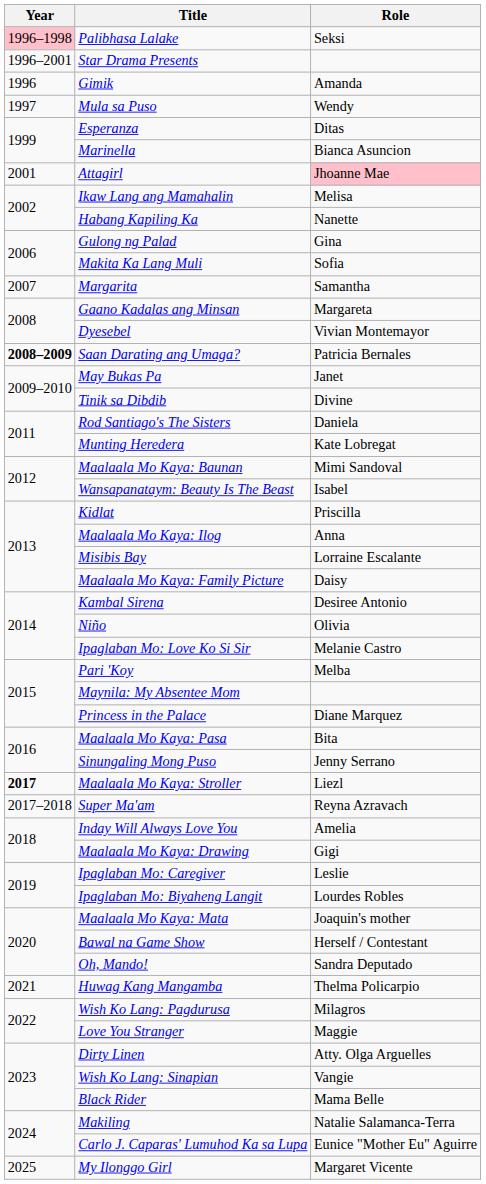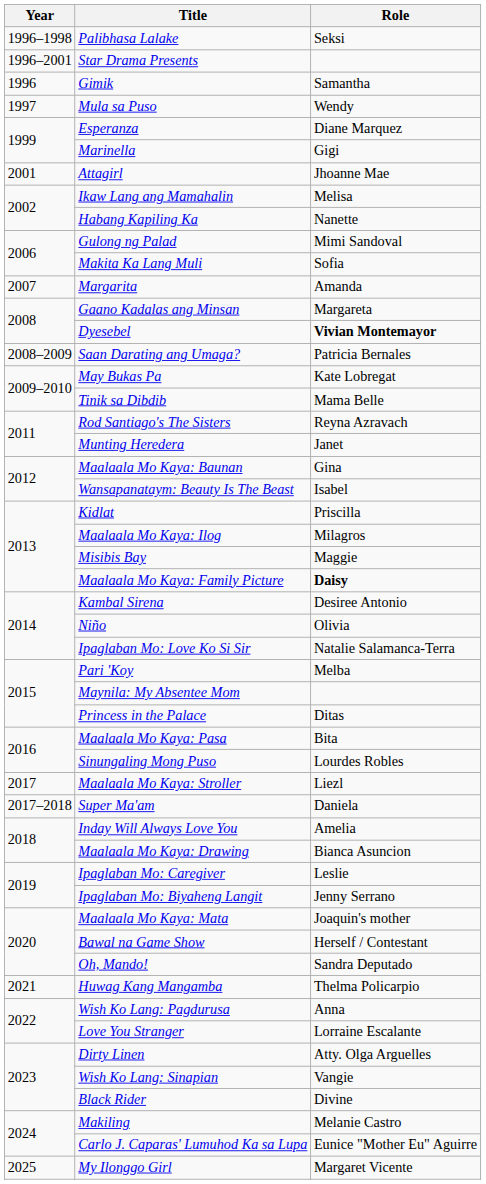Palibhasa Lalake | Year: pink background -> no background
Gimik | Role: Amanda -> Samantha
Esperanza | Role: Ditas -> Diane Marquez
Marinella | Role: Bianca Asuncion -> Gigi
Attagirl | Role: pink background -> no background
Gulong ng Palad | Role: Gina -> Mimi Sandoval
Margarita | Role: Samantha -> Amanda
Dyesebel | Role: normal -> bold
Saan Darating ang Umaga? | Year: bold -> normal
May Bukas Pa | Role: Janet -> Kate Lobregat
Tinik sa Dibdib | Role: Divine -> Mama Belle
Rod Santiago's The Sisters | Role: Daniela -> Reyna Azravach
Munting Heredera | Role: Kate Lobregat -> Janet
Maalaala Mo Kaya: Baunan | Role: Mimi Sandoval -> Gina
Maalaala Mo Kaya: Ilog | Role: Anna -> Milagros
Misibis Bay | Role: Lorraine Escalante -> Maggie
Maalaala Mo Kaya: Family Picture | Role: normal -> bold
Ipaglaban Mo: Love Ko Si Sir | Role: Melanie Castro -> Natalie Salamanca-Terra
Princess in the Palace | Role: Diane Marquez -> Ditas
Sinungaling Mong Puso | Role: Jenny Serrano -> Lourdes Robles
Maalaala Mo Kaya: Stroller | Year: bold -> normal
Super Ma'am | Role: Reyna Azravach -> Daniela
Maalaala Mo Kaya: Drawing | Role: Gigi -> Bianca Asuncion
Ipaglaban Mo: Biyaheng Langit | Role: Lourdes Robles -> Jenny Serrano
Wish Ko Lang: Pagdurusa | Role: Milagros -> Anna
Love You Stranger | Role: Maggie -> Lorraine Escalante
Black Rider | Role: Mama Belle -> Divine
Makiling | Role: Natalie Salamanca-Terra -> Melanie Castro
